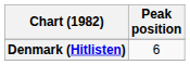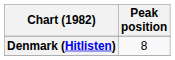Denmark (Hitlisten) | Peak position: 6 -> 8
